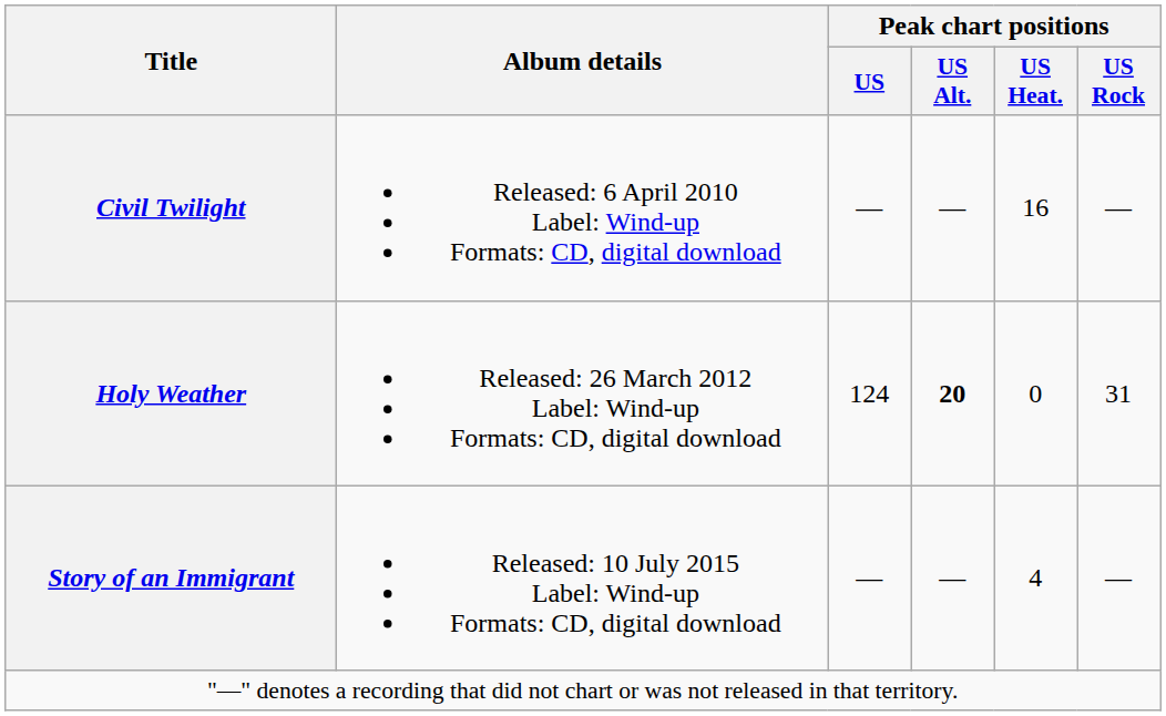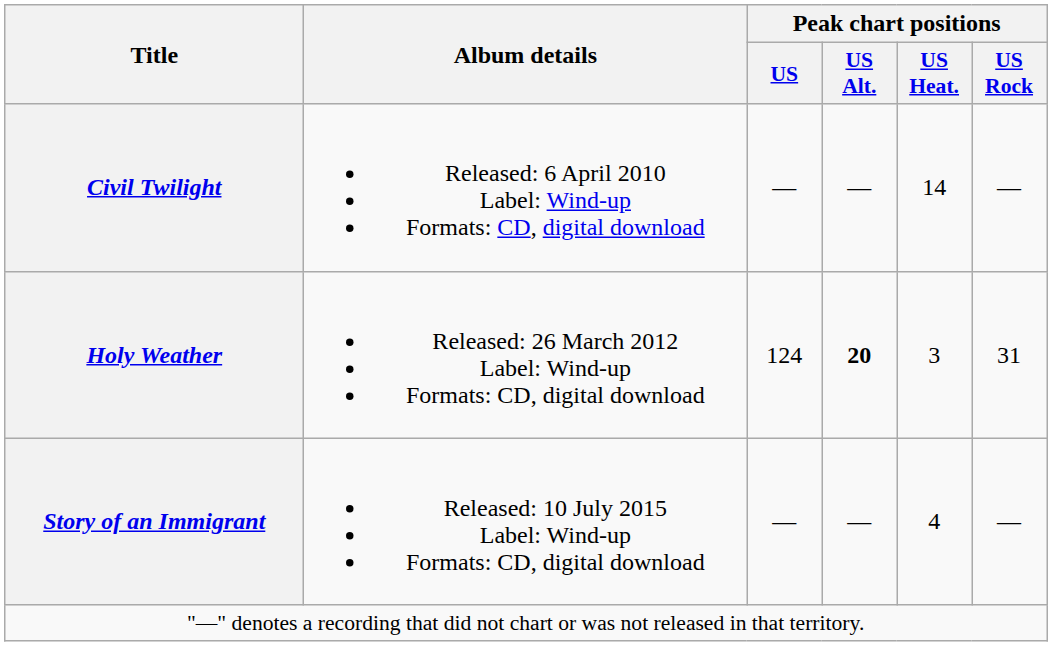Civil Twilight | Peak chart positions / US Heat.: 16 -> 14
Holy Weather | Peak chart positions / US Heat.: 0 -> 3
